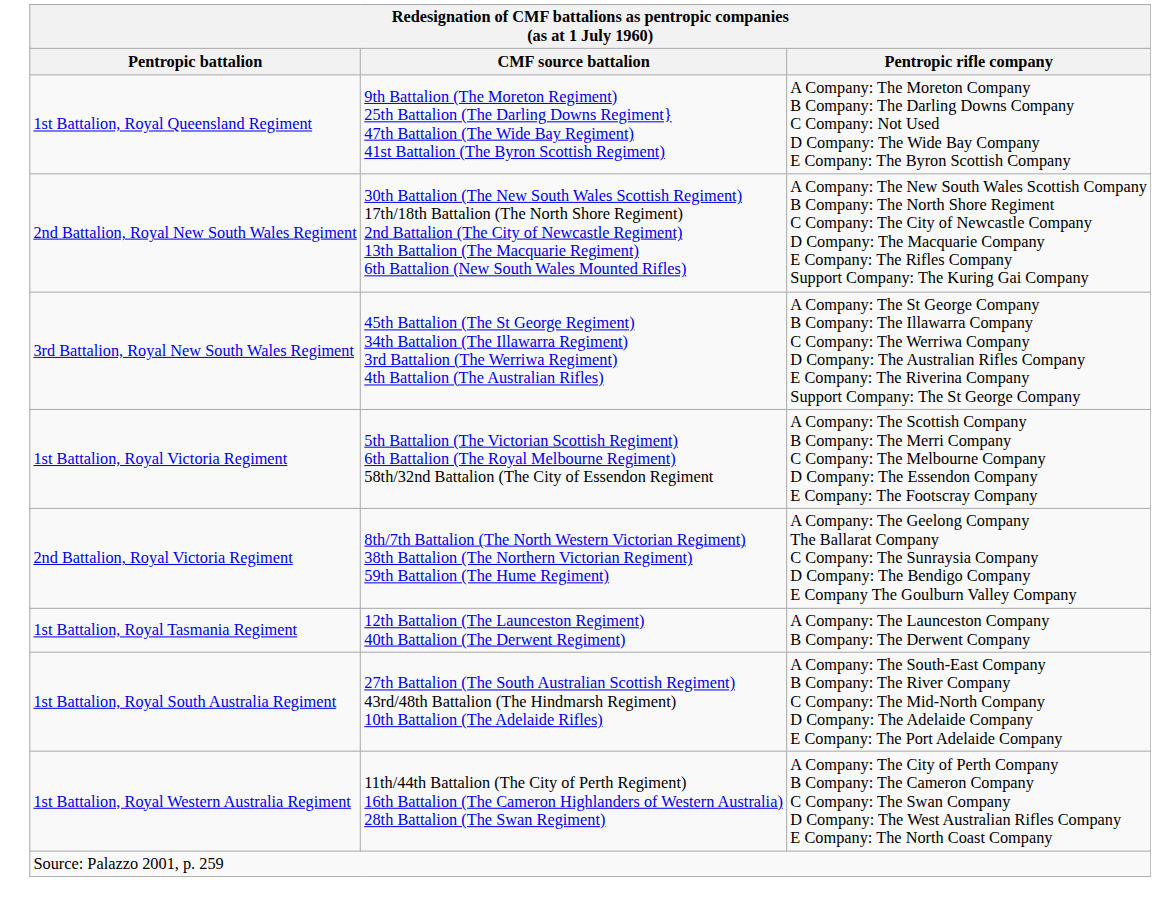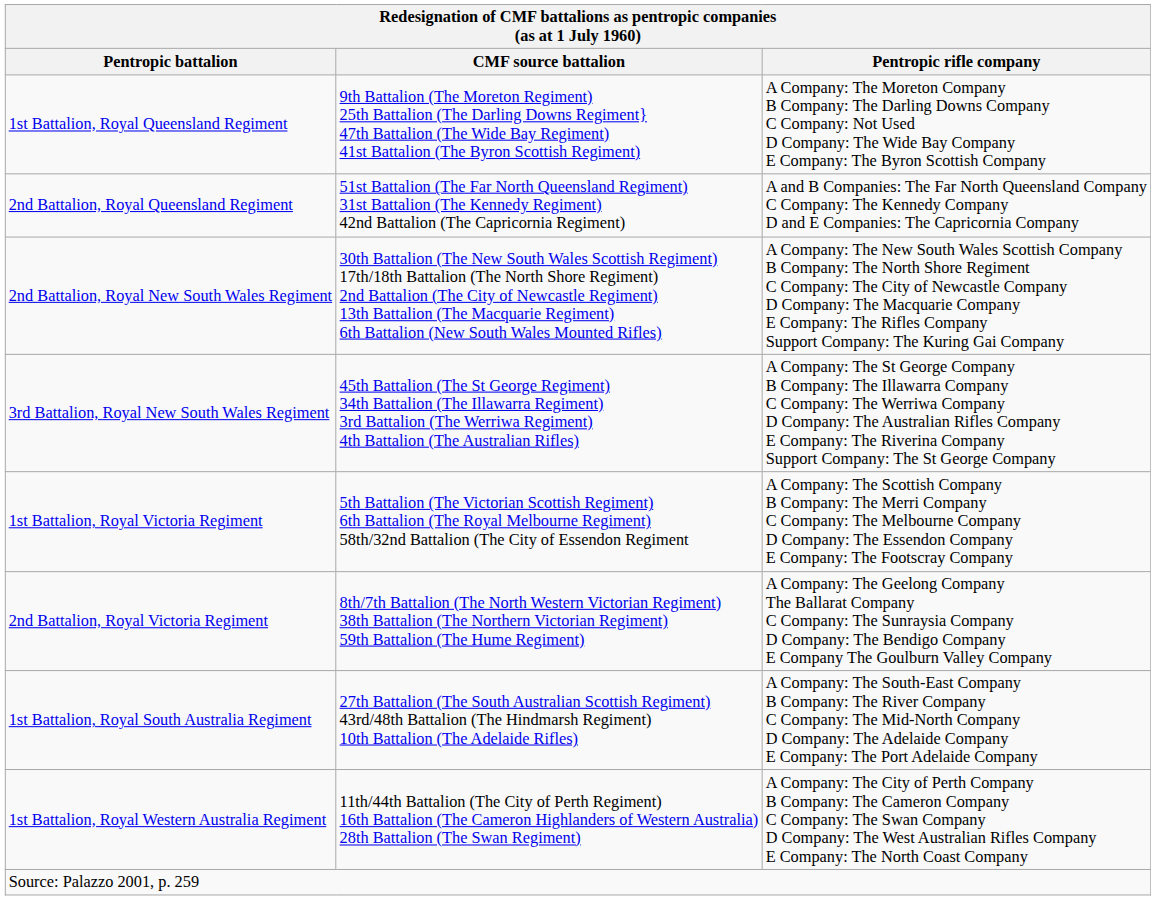+ row: 2nd Battalion, Royal Queensland Regiment | 51st Battalion (The Far North Queensland Regiment) 31st Battalion (The Kennedy Regiment) 42nd Battalion (The Capricornia Regiment) | A and B Companies: The Far North Queensland Company C Company: The Kennedy Company D and E Companies: The Capricornia Company
- row: 1st Battalion, Royal Tasmania Regiment | 12th Battalion (The Launceston Regiment) 40th Battalion (The Derwent Regiment) | A Company: The Launceston Company B Company: The Derwent Company
